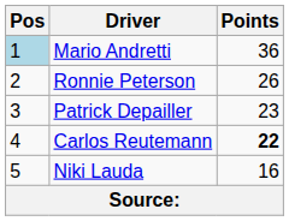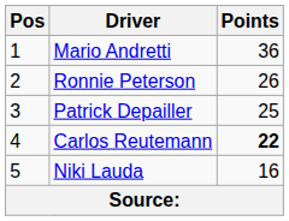Mario Andretti | Pos: lightblue background -> no background
Patrick Depailler | Points: 23 -> 25
